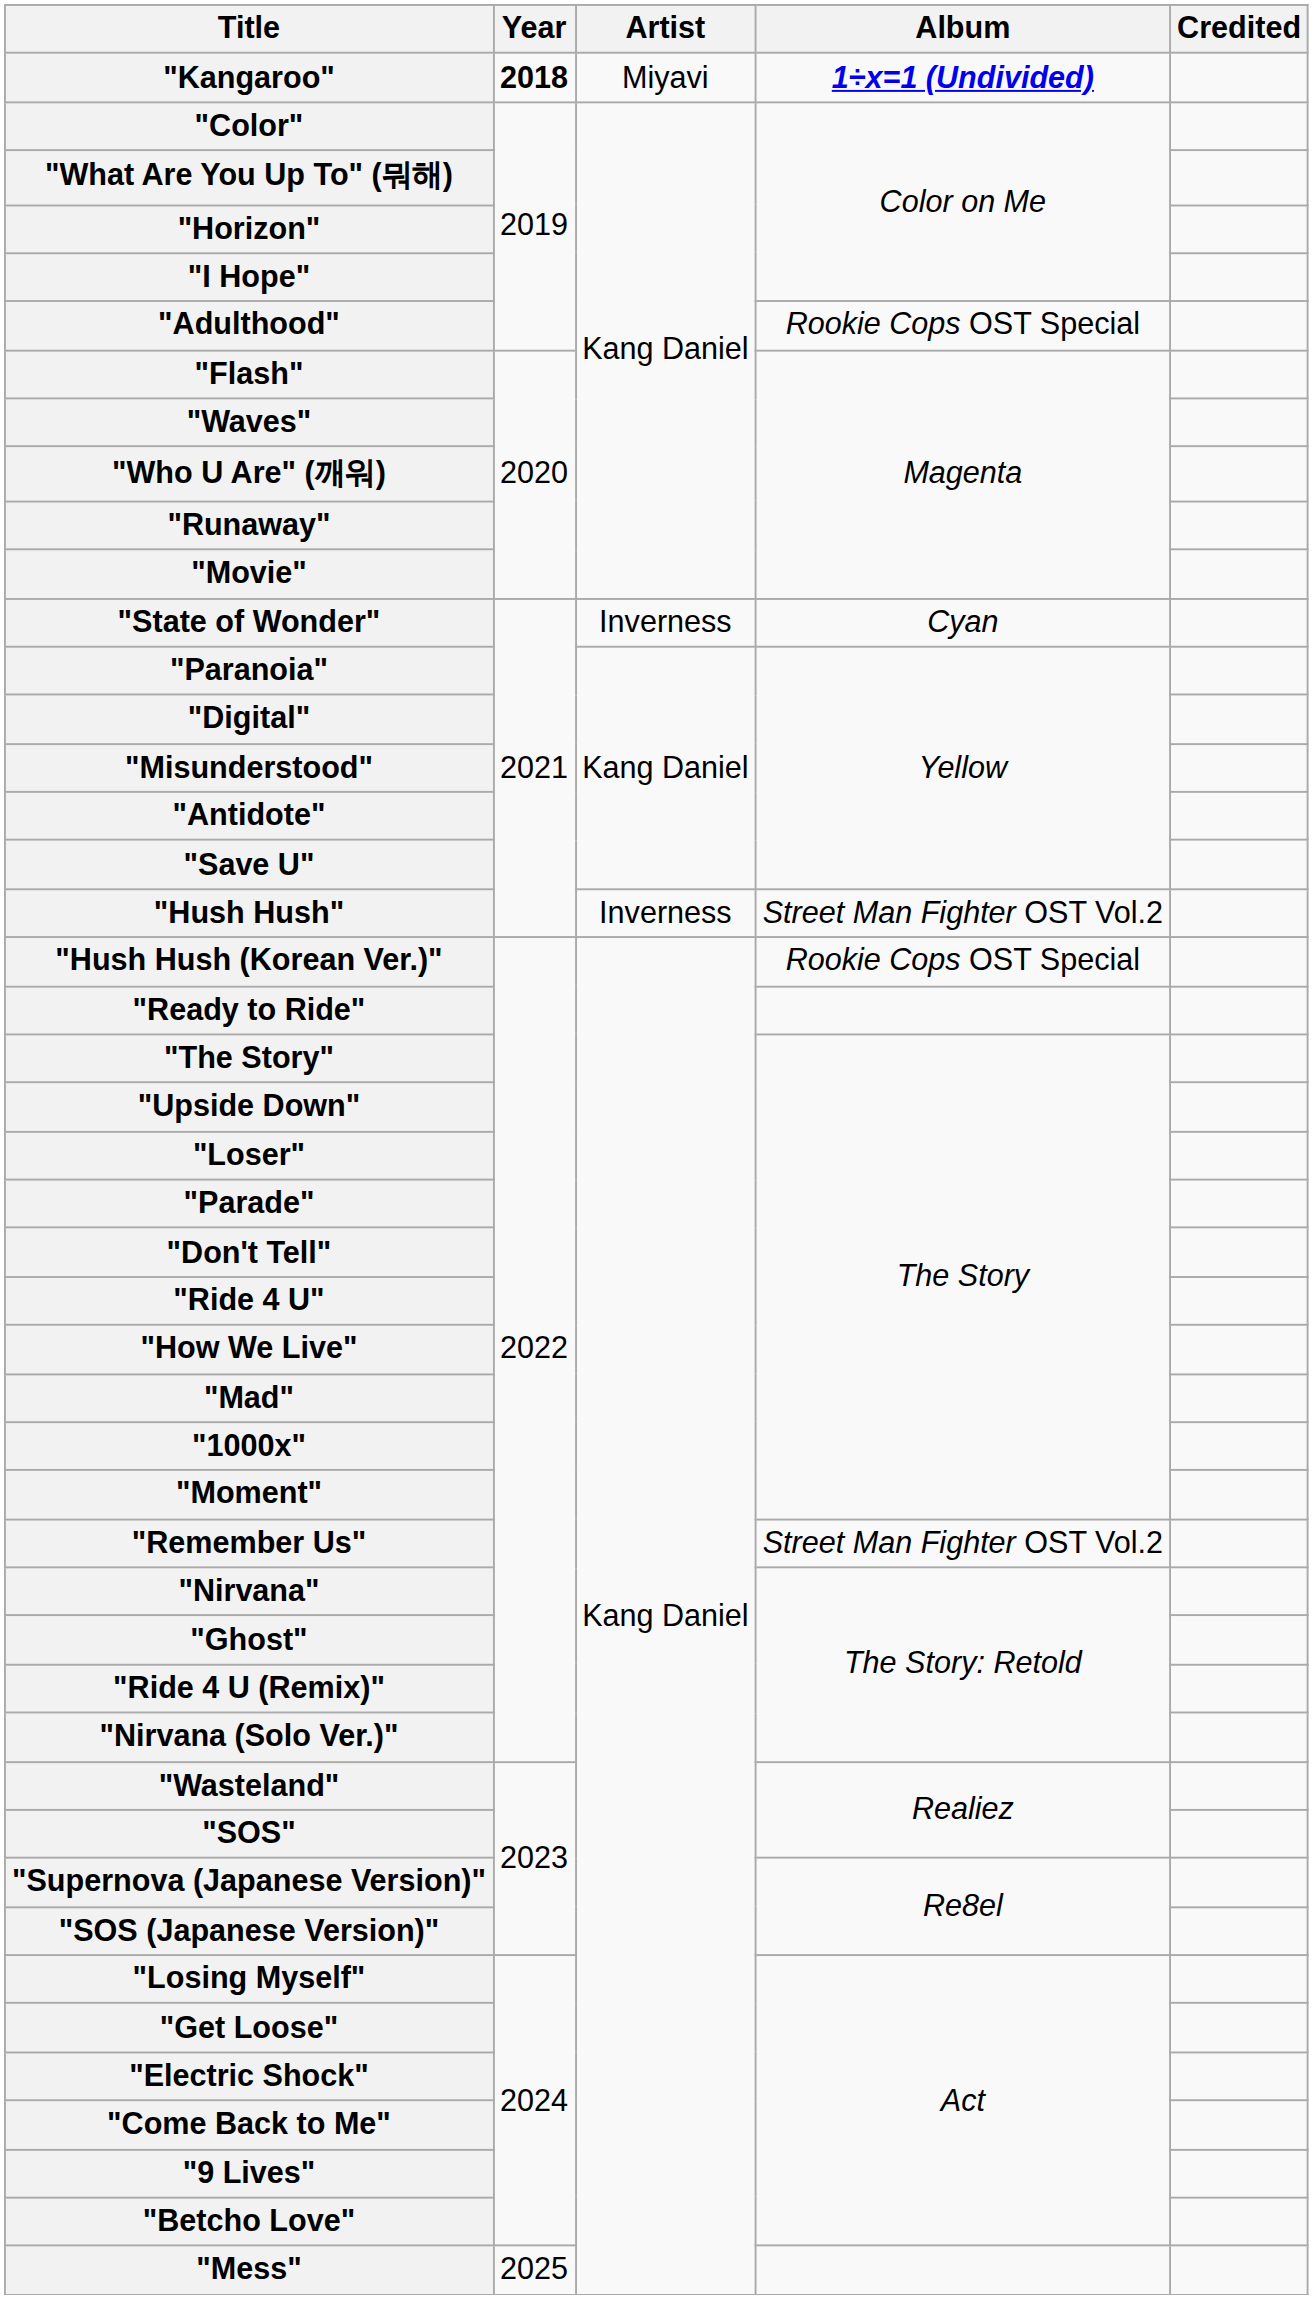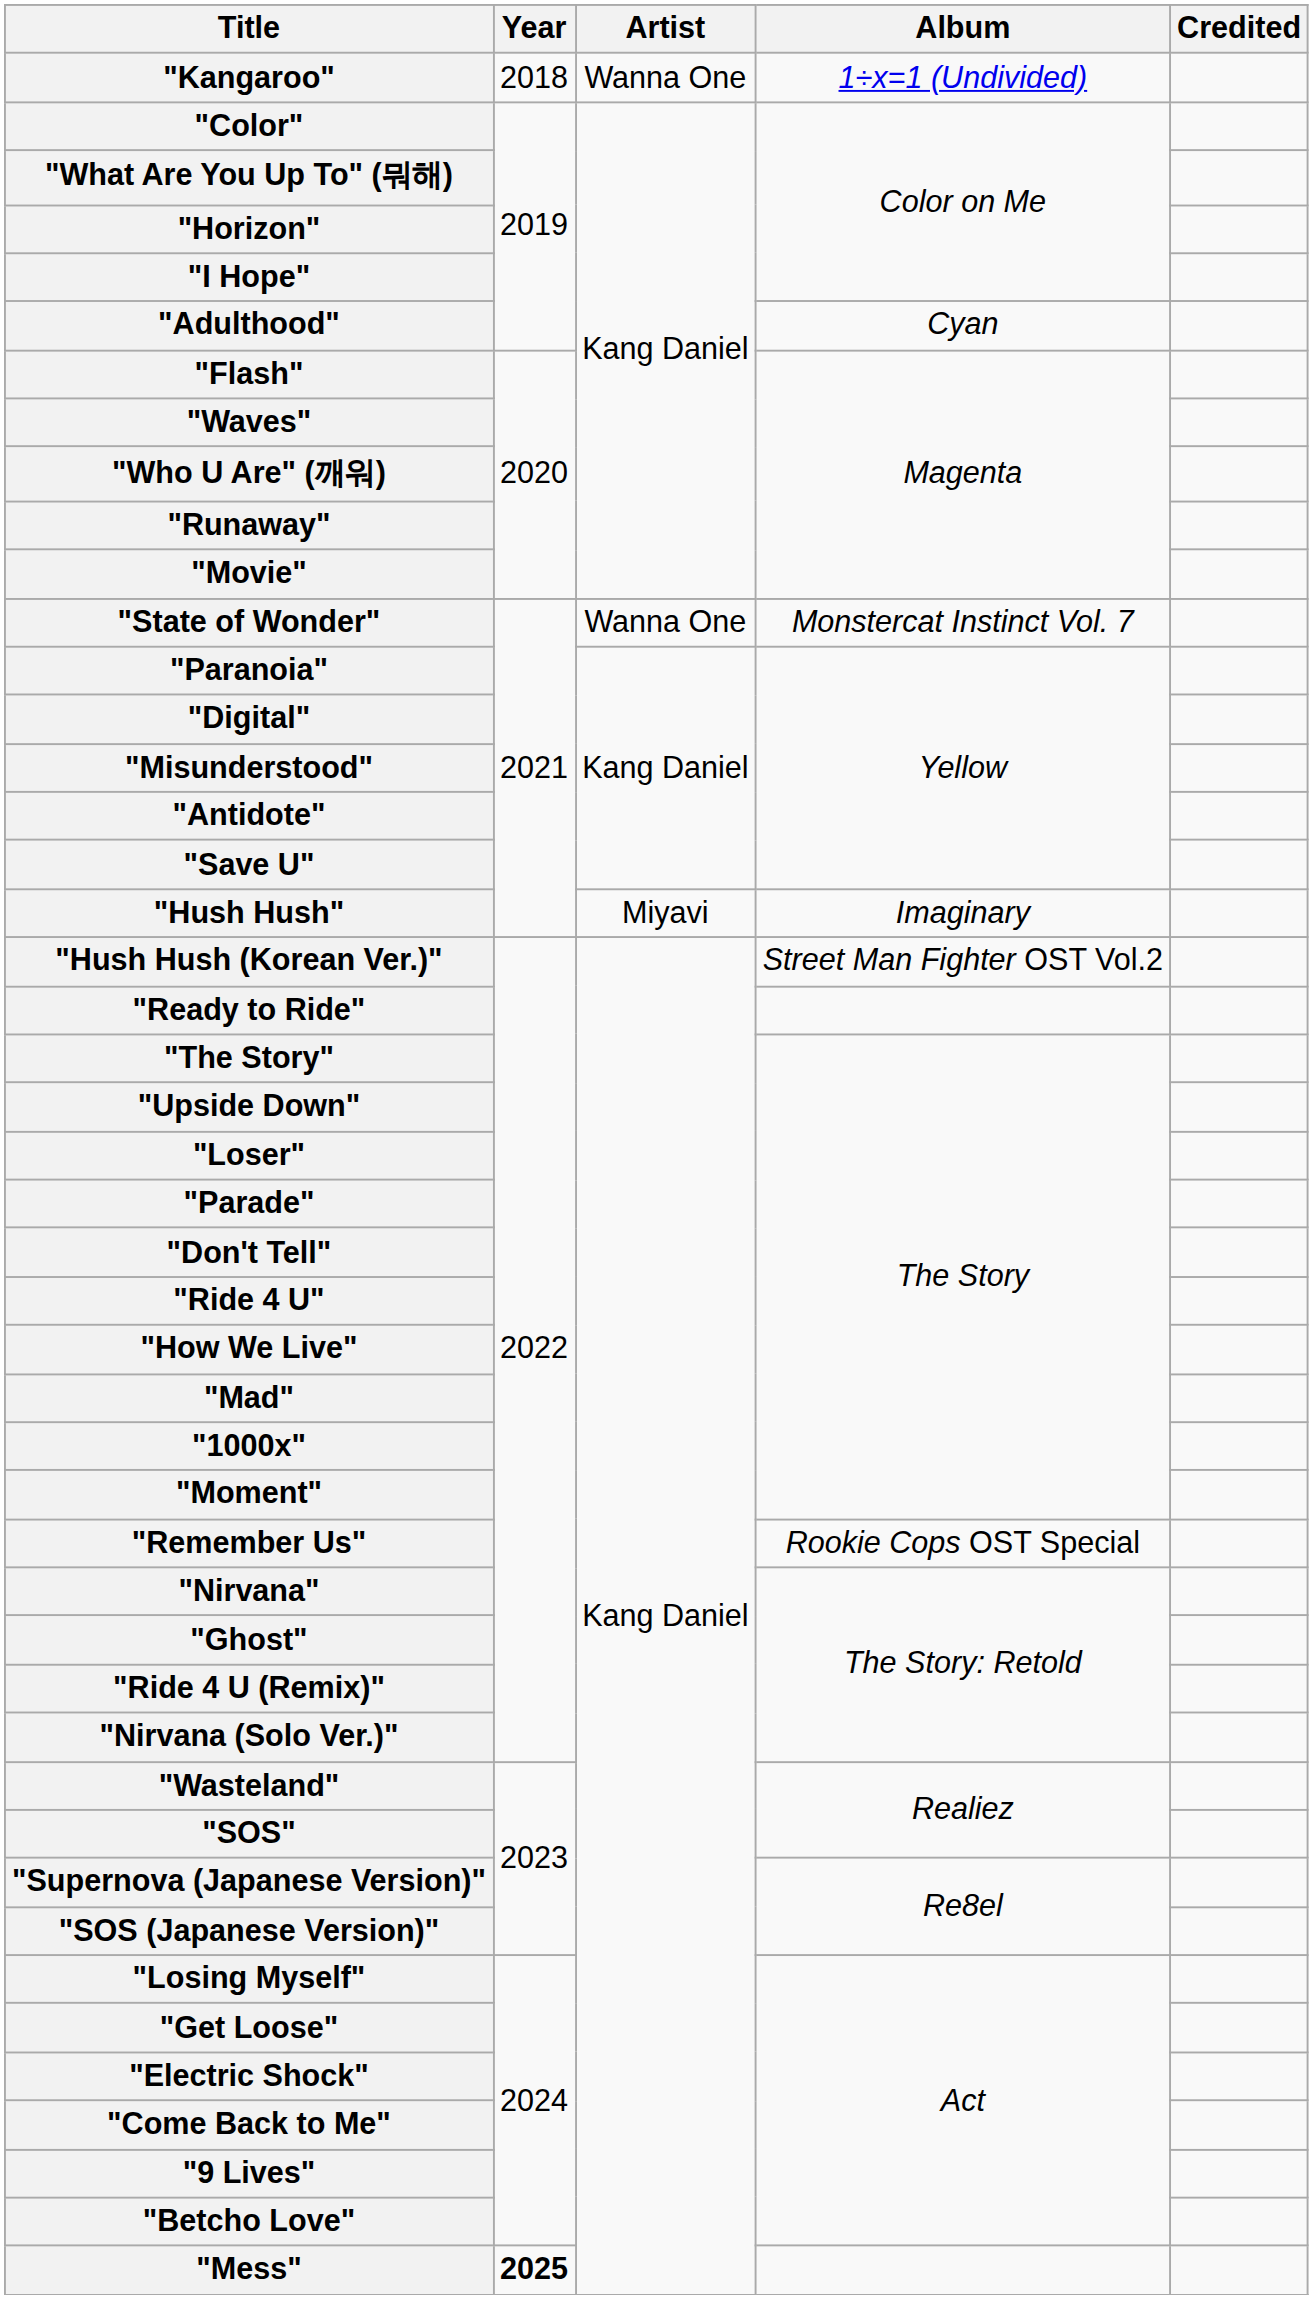"Kangaroo" | Year: bold -> normal
"Kangaroo" | Artist: Miyavi -> Wanna One
"Kangaroo" | Album: bold -> normal
"Adulthood" | Album: Rookie Cops OST Special -> Cyan
"State of Wonder" | Artist: Inverness -> Wanna One
"State of Wonder" | Album: Cyan -> Monstercat Instinct Vol. 7
"Hush Hush" | Artist: Inverness -> Miyavi
"Hush Hush" | Album: Street Man Fighter OST Vol.2 -> Imaginary
"Hush Hush (Korean Ver.)" | Album: Rookie Cops OST Special -> Street Man Fighter OST Vol.2
"Remember Us" | Album: Street Man Fighter OST Vol.2 -> Rookie Cops OST Special
"Mess" | Year: normal -> bold
